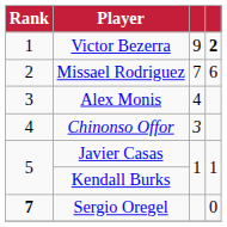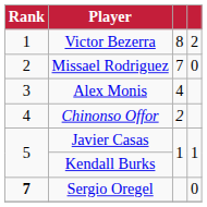Victor Bezerra | column 3: 9 -> 8
Victor Bezerra | column 4: bold -> normal
Missael Rodriguez | column 4: 6 -> 0
Chinonso Offor | column 3: 3 -> 2
